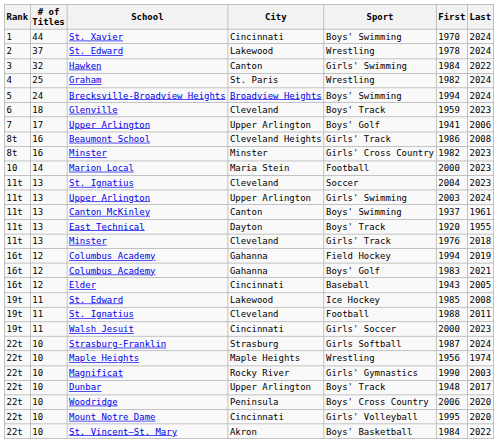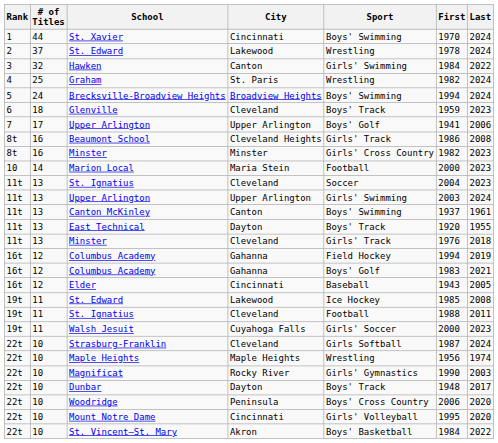Walsh Jesuit | City: Cincinnati -> Cuyahoga Falls
Strasburg-Franklin | City: Strasburg -> Cleveland
Dunbar | City: Upper Arlington -> Dayton
